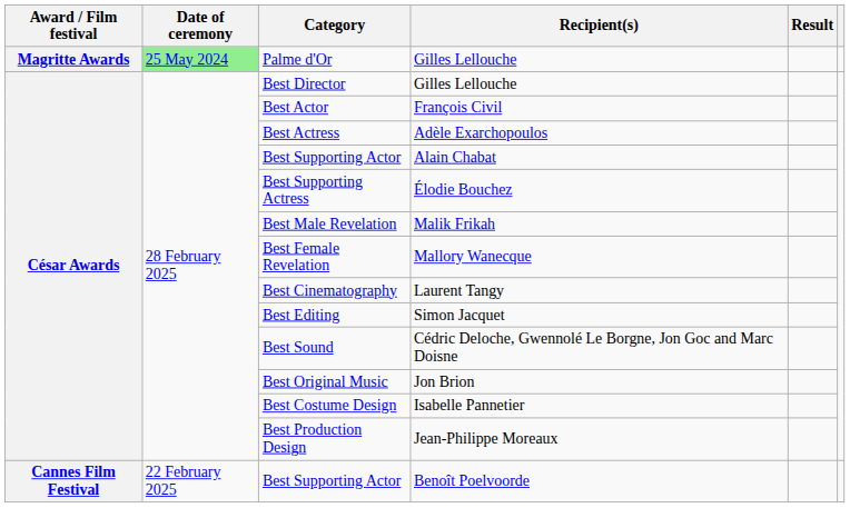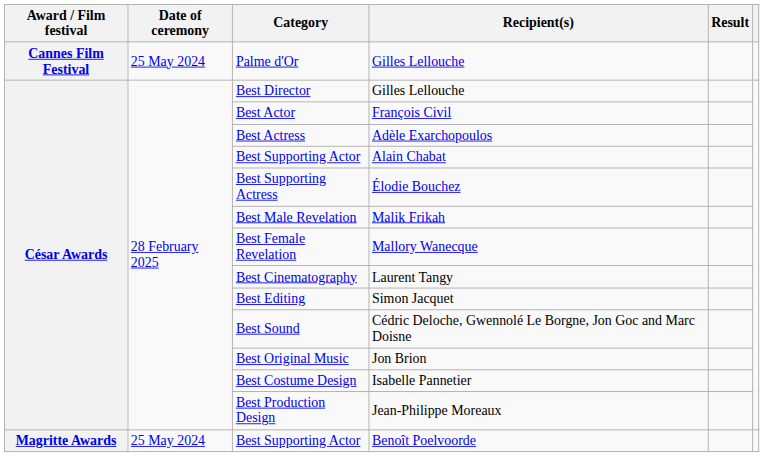Palme d'Or | Award / Film festival: Magritte Awards -> Cannes Film Festival
Palme d'Or | Date of ceremony: lightgreen background -> no background
Best Supporting Actor / Benoît Poelvoorde | Award / Film festival: Cannes Film Festival -> Magritte Awards
Best Supporting Actor / Benoît Poelvoorde | Date of ceremony: 22 February 2025 -> 25 May 2024
